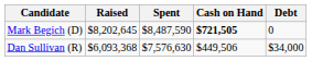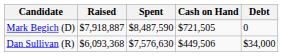Mark Begich (D) | Raised: $8,202,645 -> $7,918,887
Mark Begich (D) | Cash on Hand: bold -> normal
